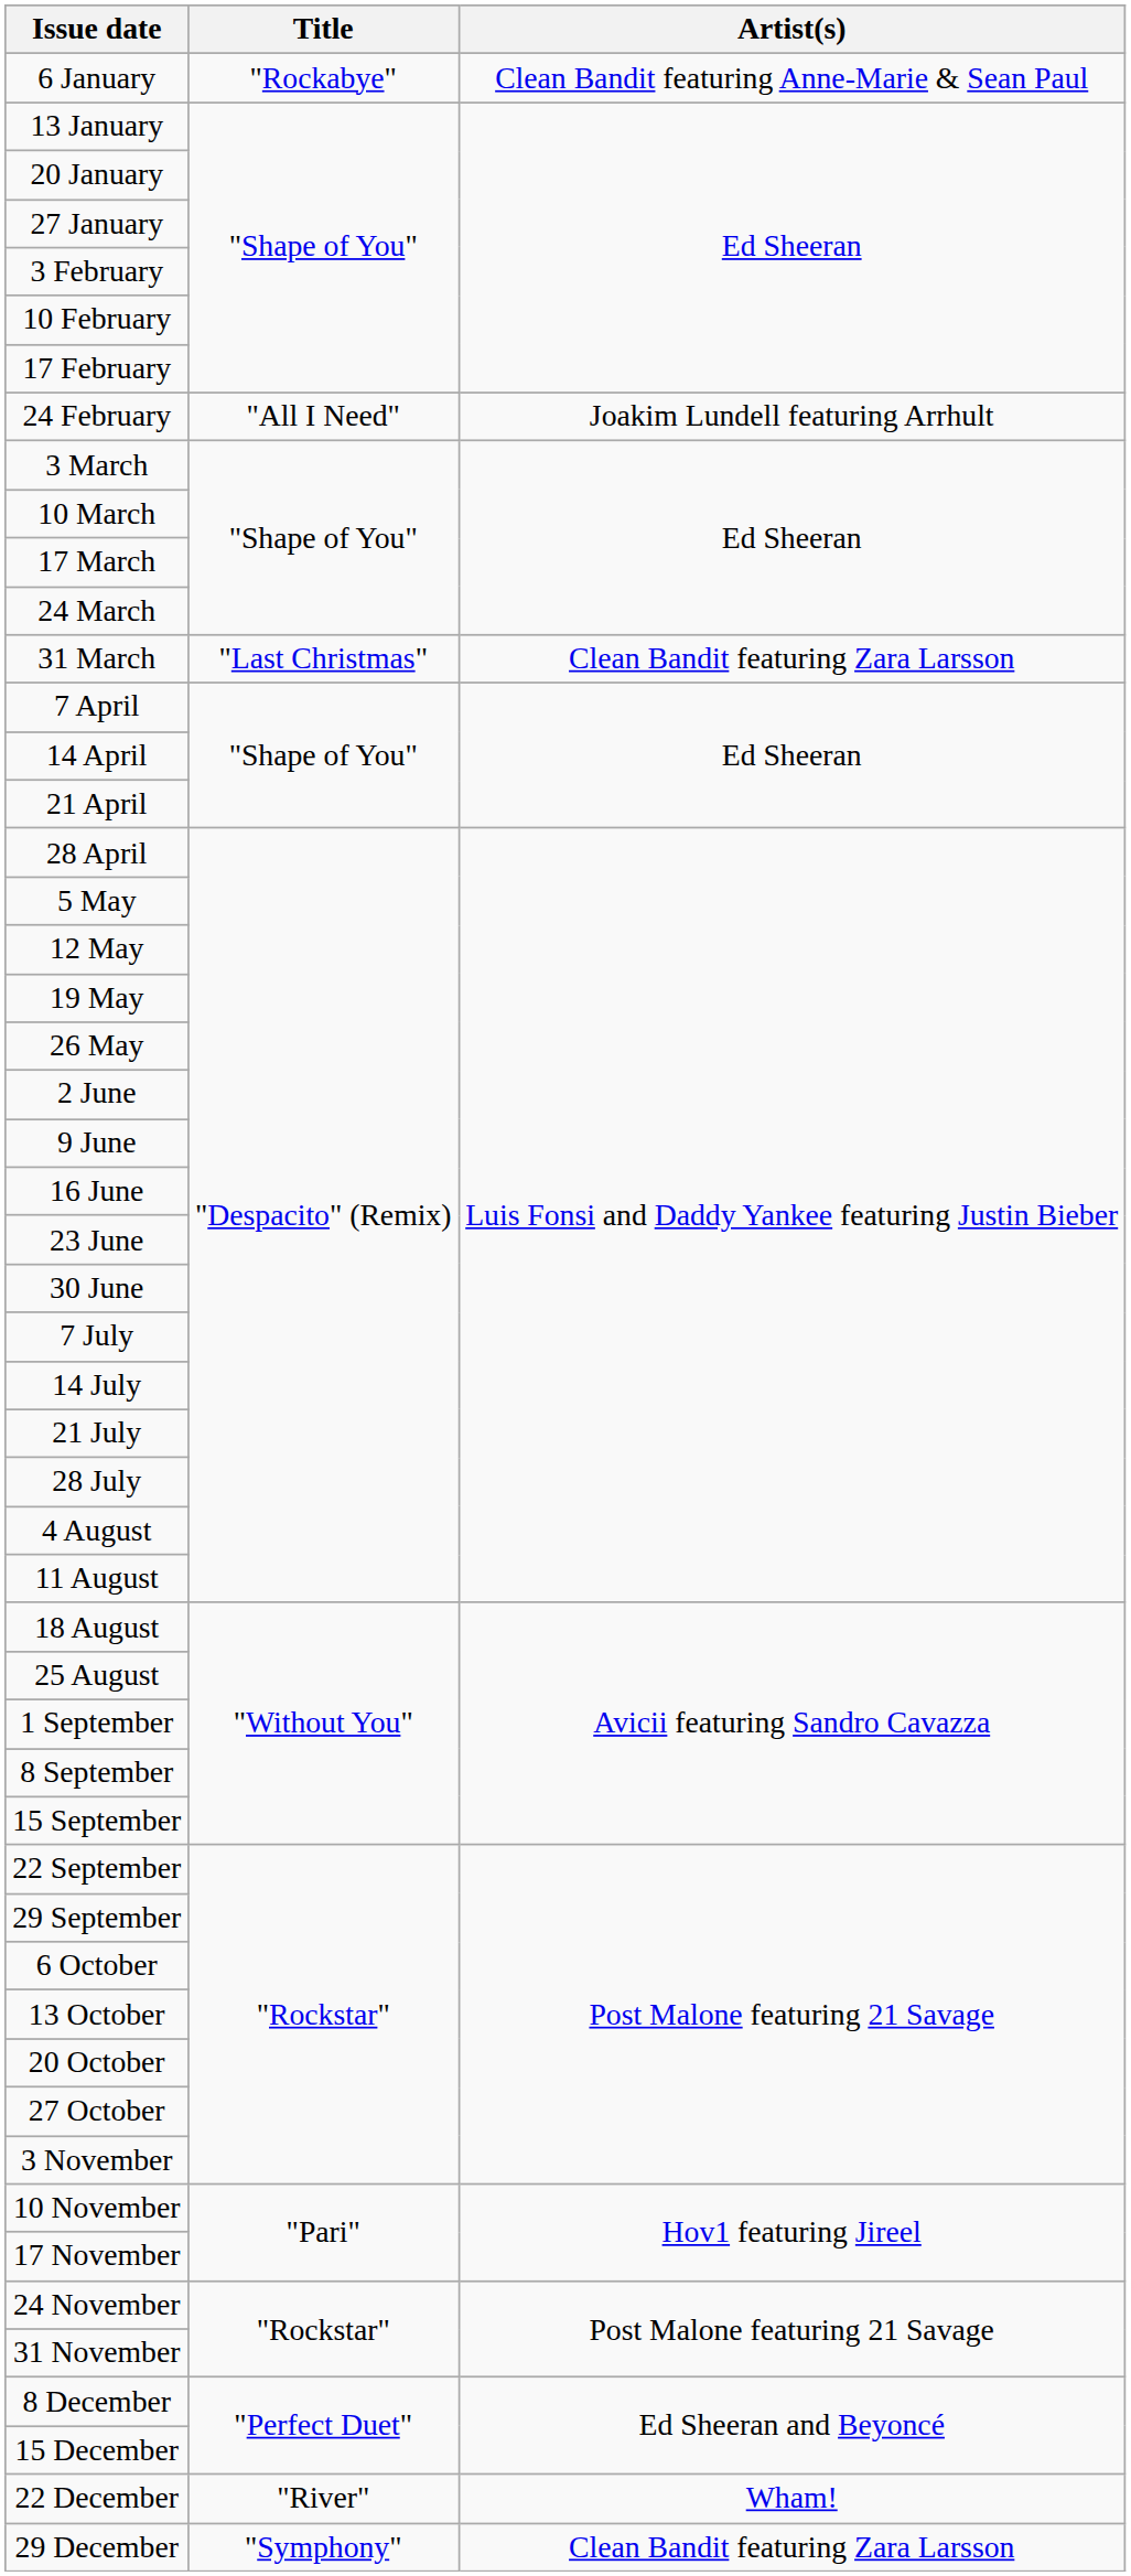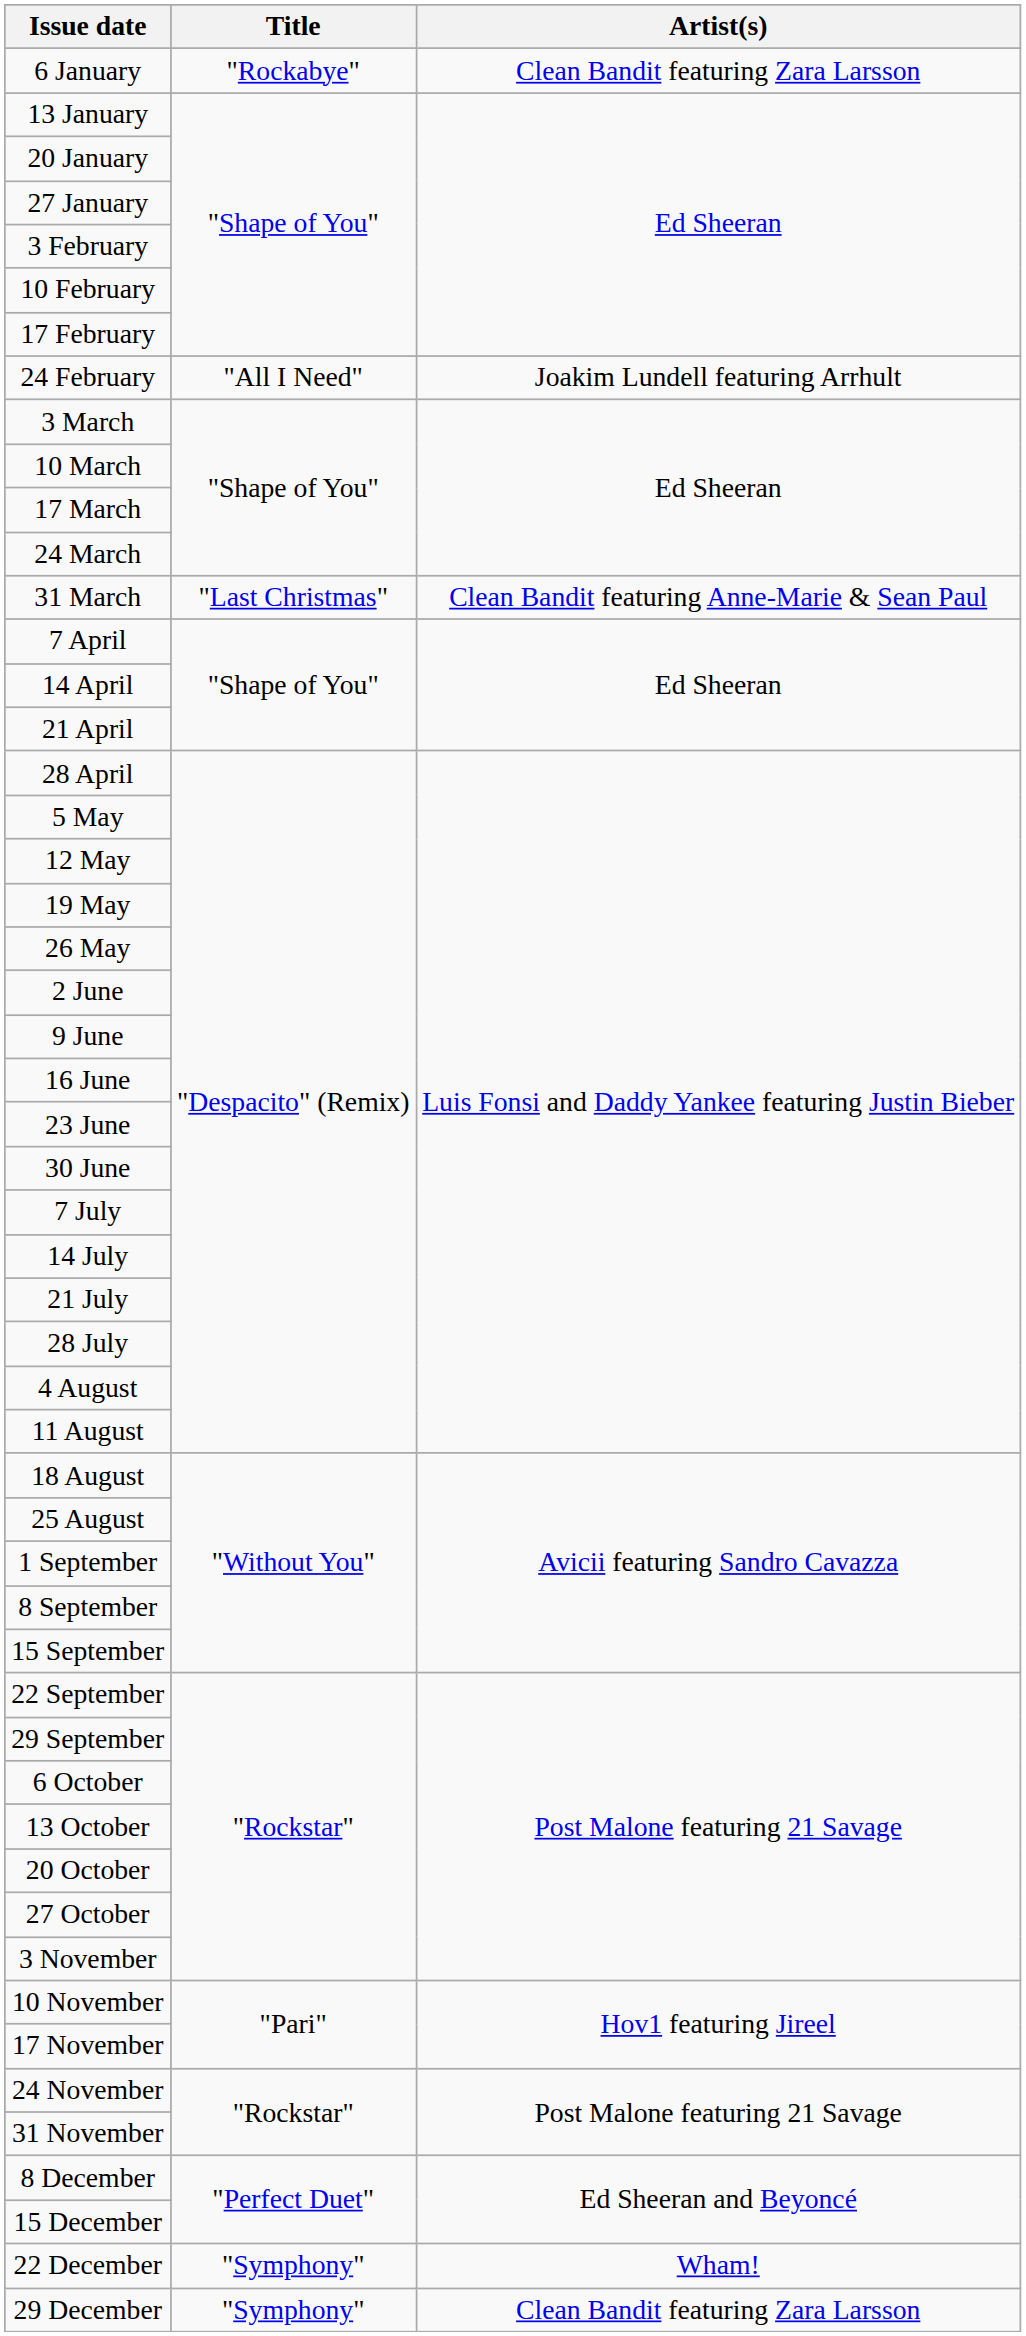6 January | Artist(s): Clean Bandit featuring Anne-Marie & Sean Paul -> Clean Bandit featuring Zara Larsson
31 March | Artist(s): Clean Bandit featuring Zara Larsson -> Clean Bandit featuring Anne-Marie & Sean Paul
22 December | Title: "River" -> "Symphony"
